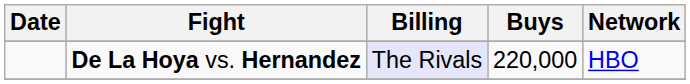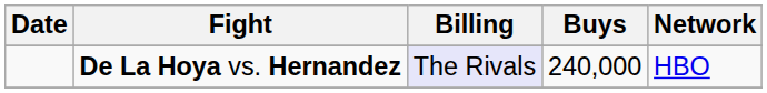De La Hoya vs. Hernandez | Buys: 220,000 -> 240,000
